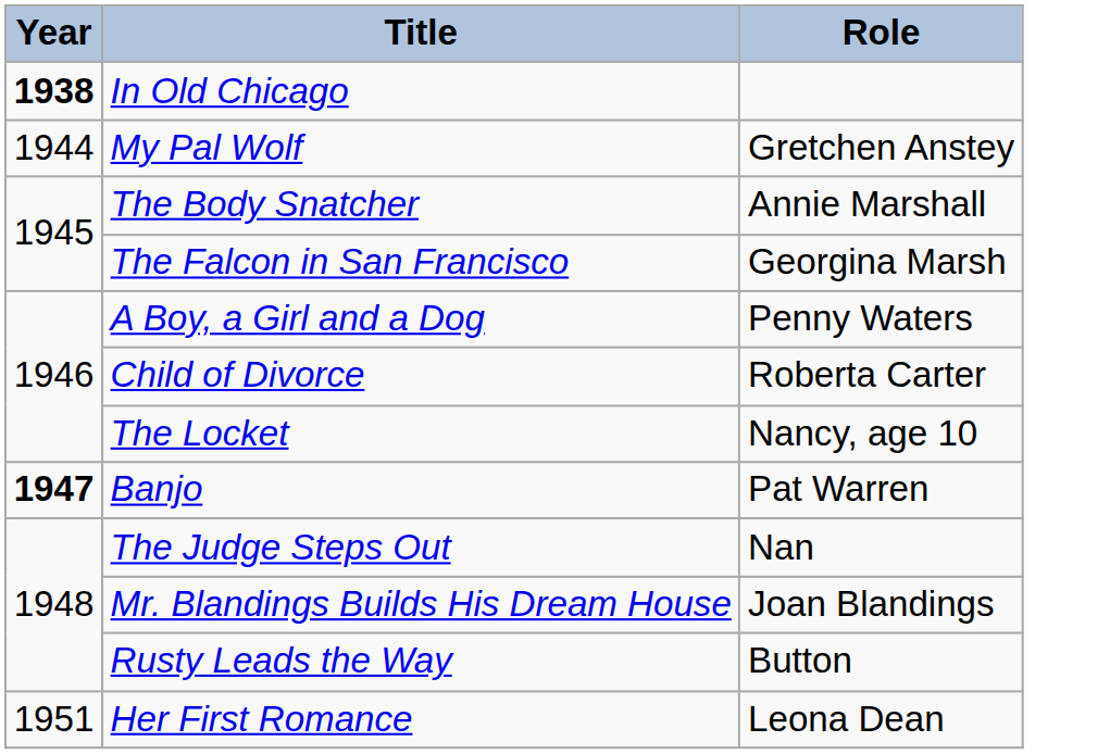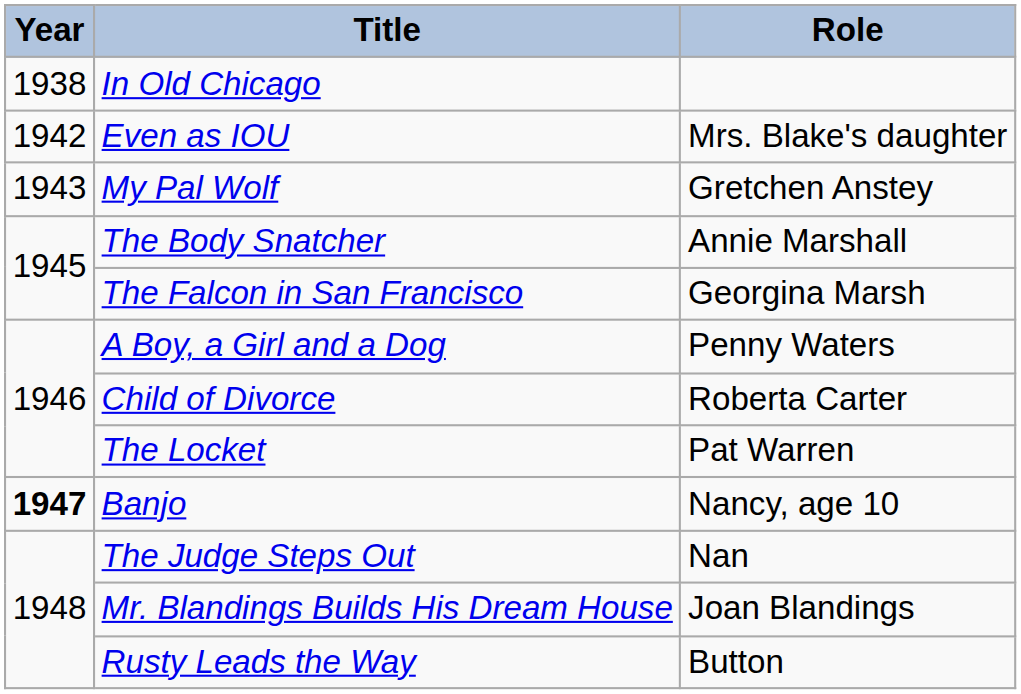In Old Chicago | Year: bold -> normal
+ row: 1942 | Even as IOU | Mrs. Blake's daughter
My Pal Wolf | Year: 1944 -> 1943
The Locket | Role: Nancy, age 10 -> Pat Warren
Banjo | Role: Pat Warren -> Nancy, age 10
- row: 1951 | Her First Romance | Leona Dean
